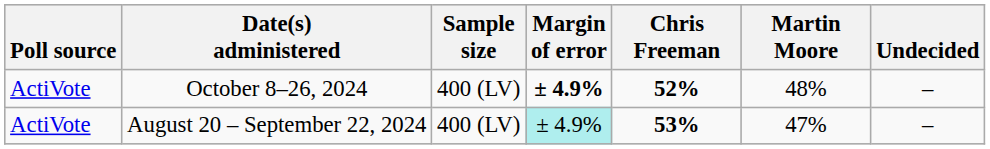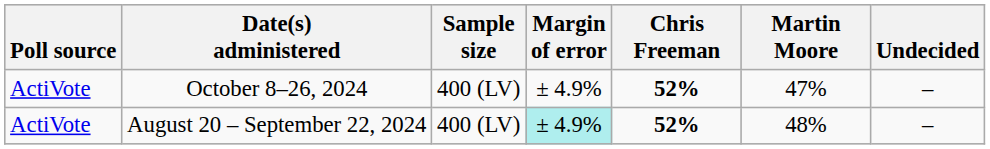October 8–26, 2024 | Margin of error: bold -> normal
October 8–26, 2024 | Martin Moore: 48% -> 47%
August 20 – September 22, 2024 | Chris Freeman: 53% -> 52%
August 20 – September 22, 2024 | Martin Moore: 47% -> 48%
